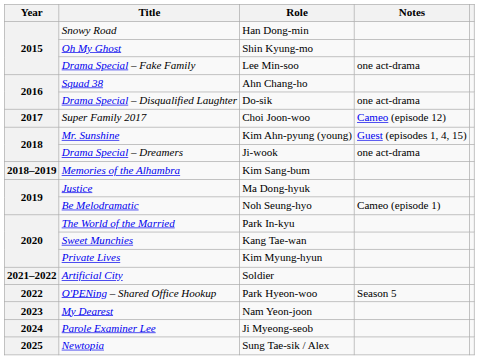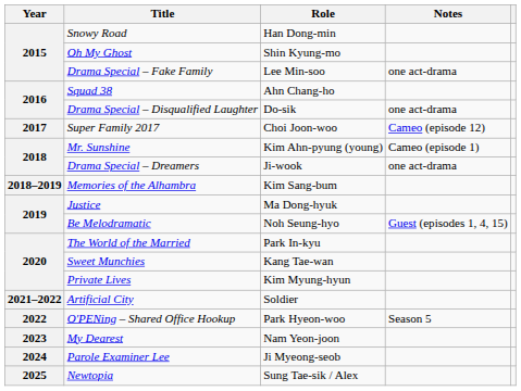Mr. Sunshine | Notes: Guest (episodes 1, 4, 15) -> Cameo (episode 1)
Be Melodramatic | Notes: Cameo (episode 1) -> Guest (episodes 1, 4, 15)
